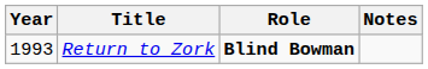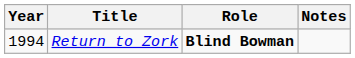Return to Zork | Year: 1993 -> 1994
